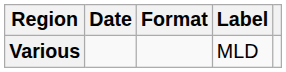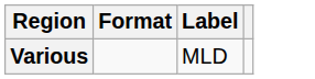- column: Date
